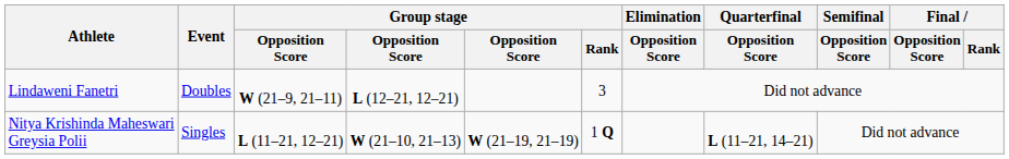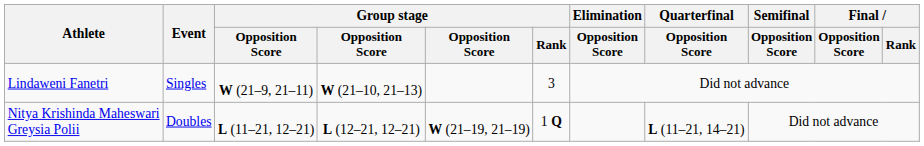Lindaweni Fanetri | Event: Doubles -> Singles
Lindaweni Fanetri | column 4: L (12–21, 12–21) -> W (21–10, 21–13)
Nitya Krishinda Maheswari Greysia Polii | Event: Singles -> Doubles
Nitya Krishinda Maheswari Greysia Polii | column 4: W (21–10, 21–13) -> L (12–21, 12–21)
